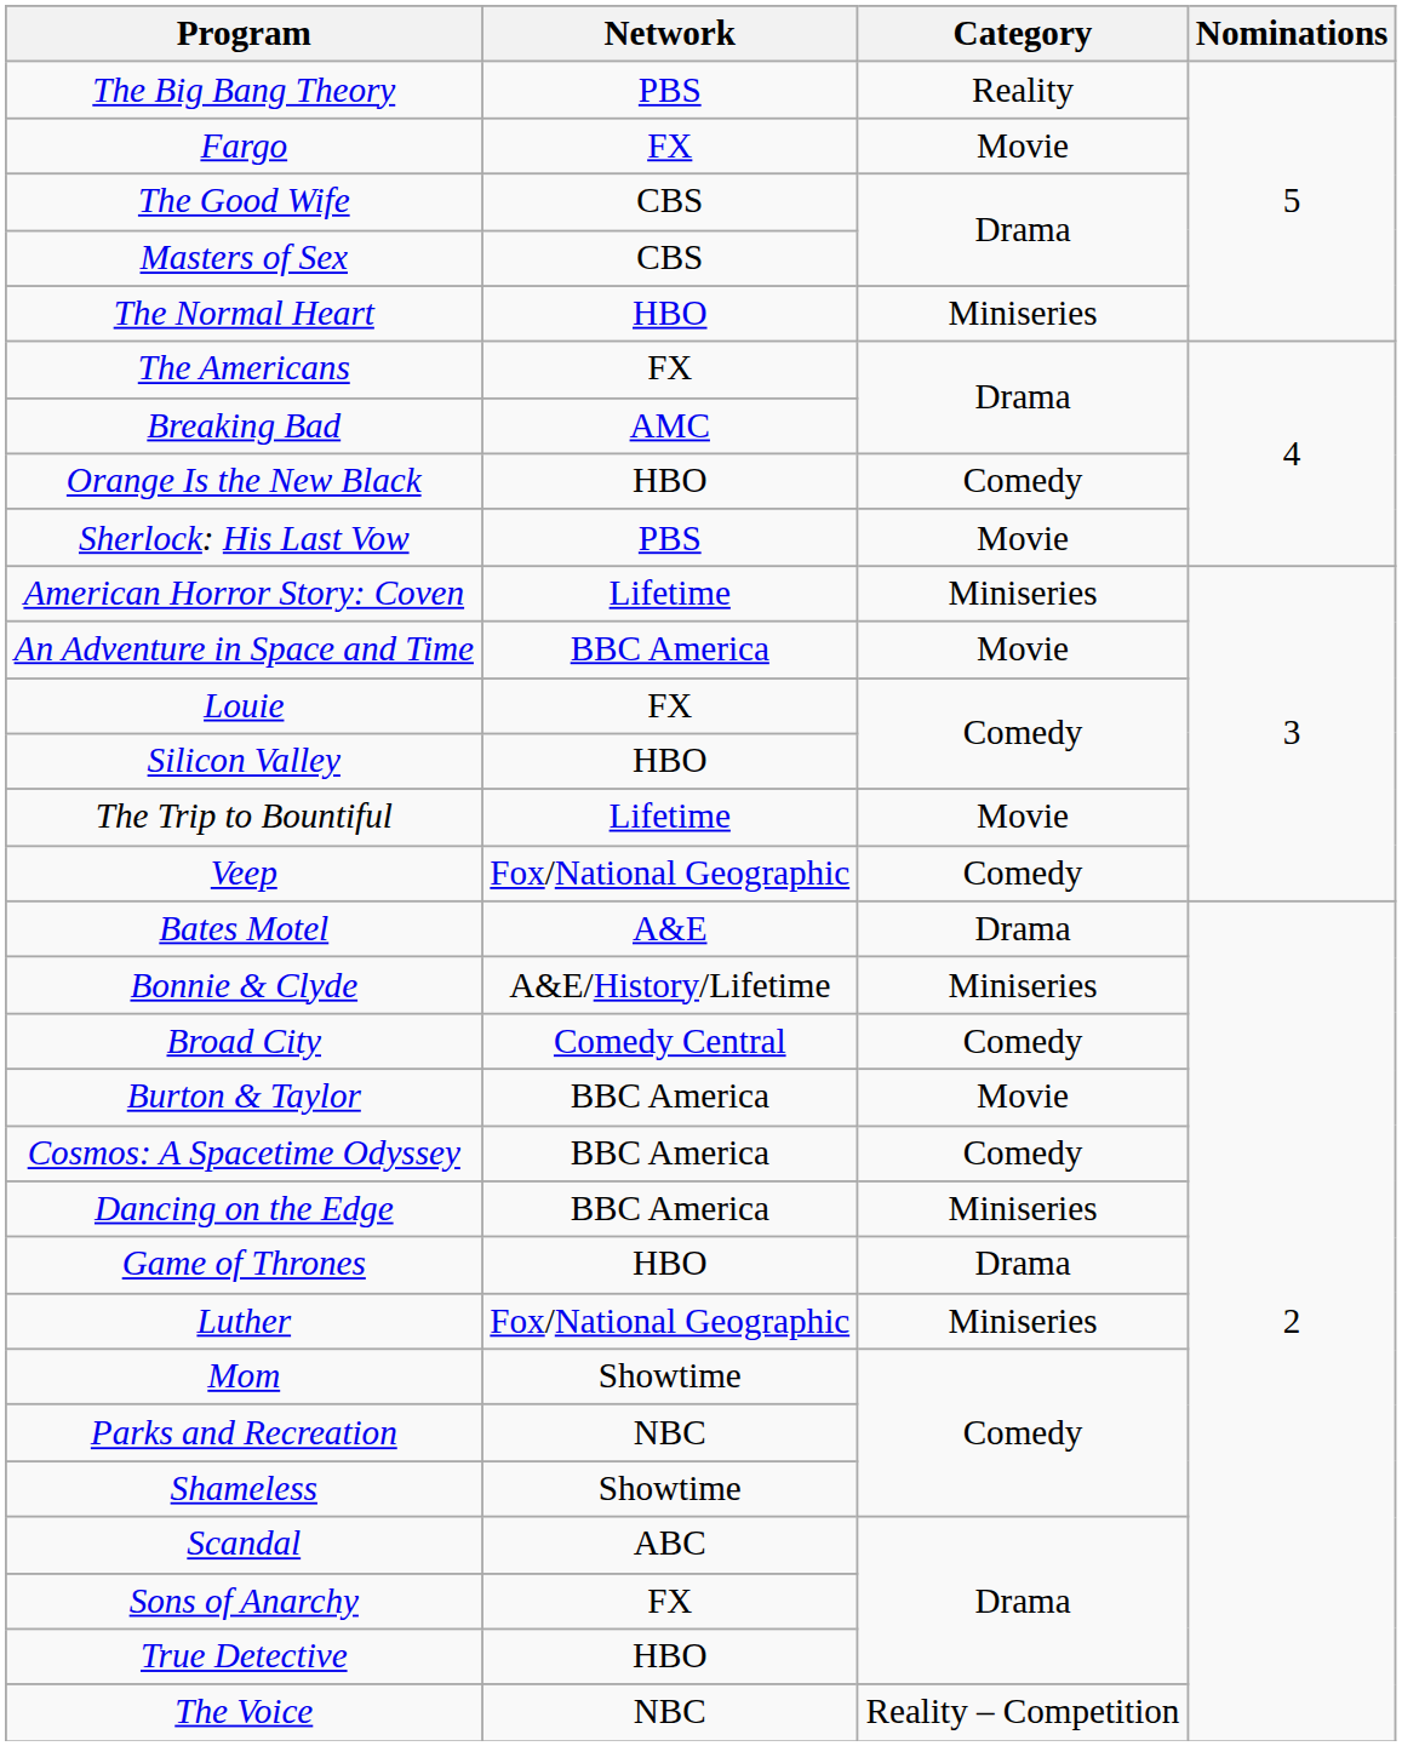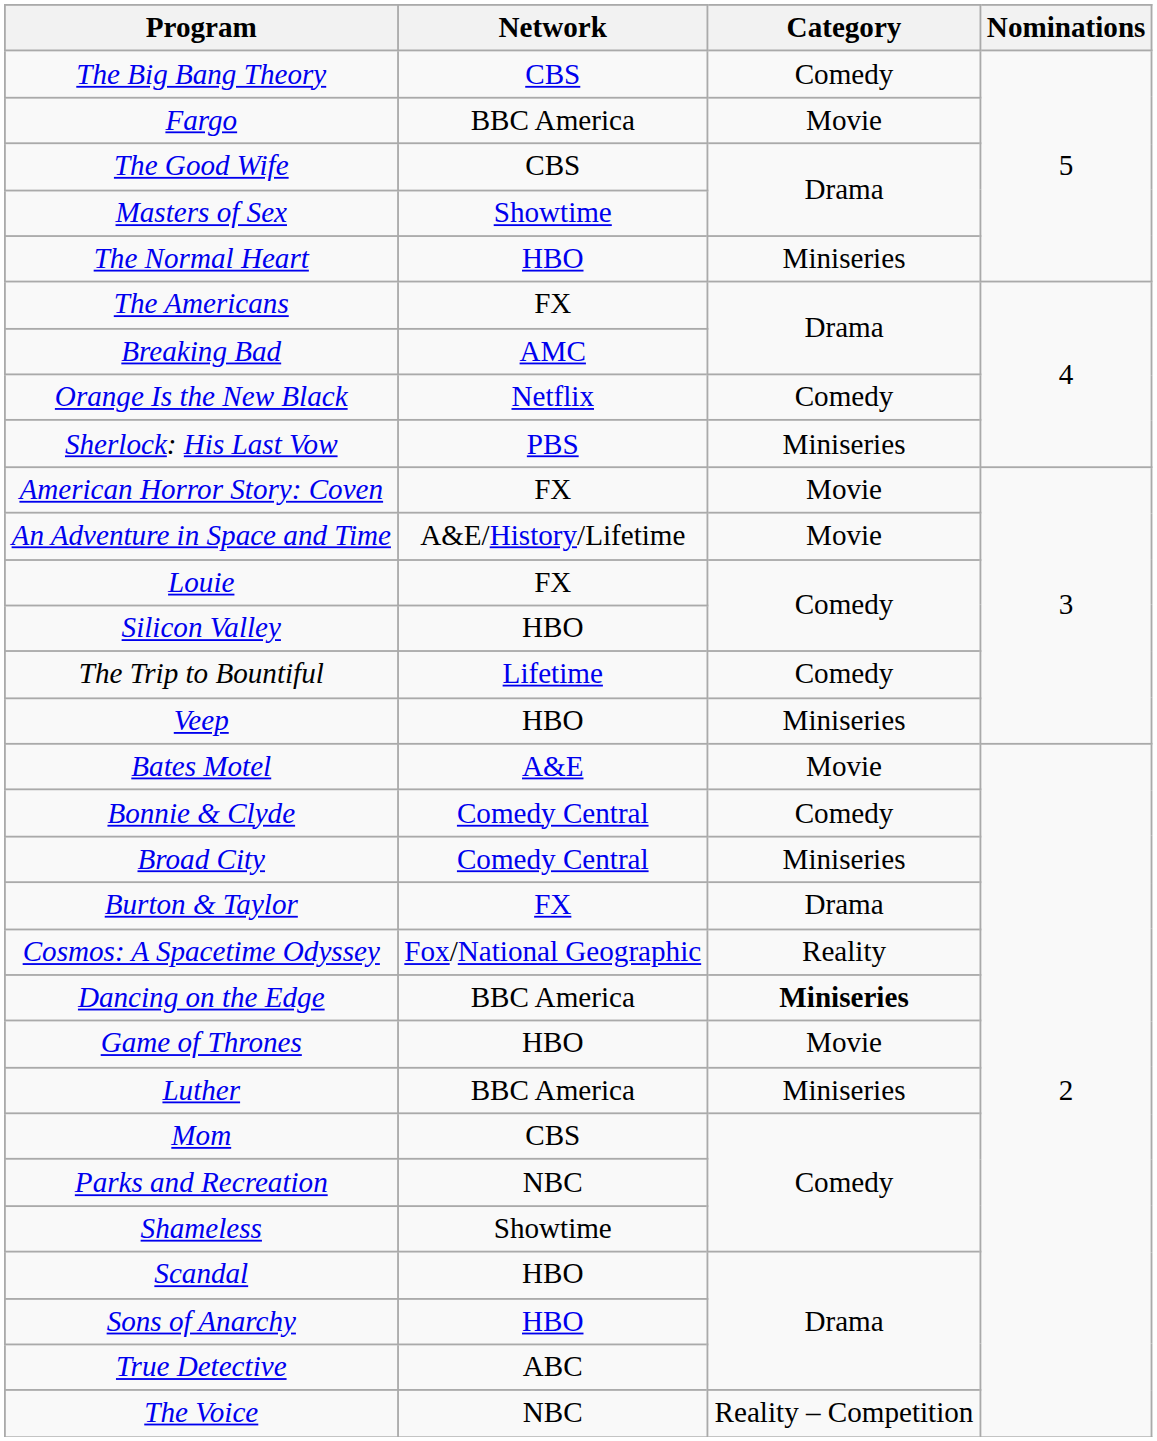The Big Bang Theory | Network: PBS -> CBS
The Big Bang Theory | Category: Reality -> Comedy
Fargo | Network: FX -> BBC America
Masters of Sex | Network: CBS -> Showtime
Orange Is the New Black | Network: HBO -> Netflix
Sherlock: His Last Vow | Category: Movie -> Miniseries
American Horror Story: Coven | Network: Lifetime -> FX
American Horror Story: Coven | Category: Miniseries -> Movie
An Adventure in Space and Time | Network: BBC America -> A&E/History/Lifetime
The Trip to Bountiful | Category: Movie -> Comedy
Veep | Network: Fox/National Geographic -> HBO
Veep | Category: Comedy -> Miniseries
Bates Motel | Category: Drama -> Movie
Bonnie & Clyde | Network: A&E/History/Lifetime -> Comedy Central
Bonnie & Clyde | Category: Miniseries -> Comedy
Broad City | Category: Comedy -> Miniseries
Burton & Taylor | Network: BBC America -> FX
Burton & Taylor | Category: Movie -> Drama
Cosmos: A Spacetime Odyssey | Network: BBC America -> Fox/National Geographic
Cosmos: A Spacetime Odyssey | Category: Comedy -> Reality
Dancing on the Edge | Category: normal -> bold
Game of Thrones | Category: Drama -> Movie
Luther | Network: Fox/National Geographic -> BBC America
Mom | Network: Showtime -> CBS
Scandal | Network: ABC -> HBO
Sons of Anarchy | Network: FX -> HBO
True Detective | Network: HBO -> ABC
